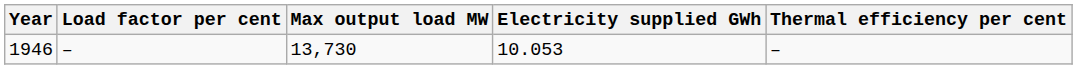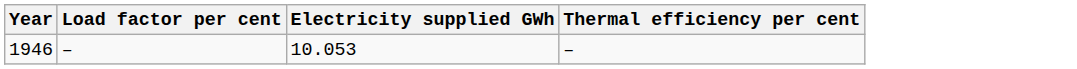- column: Max output load MW | 13,730
